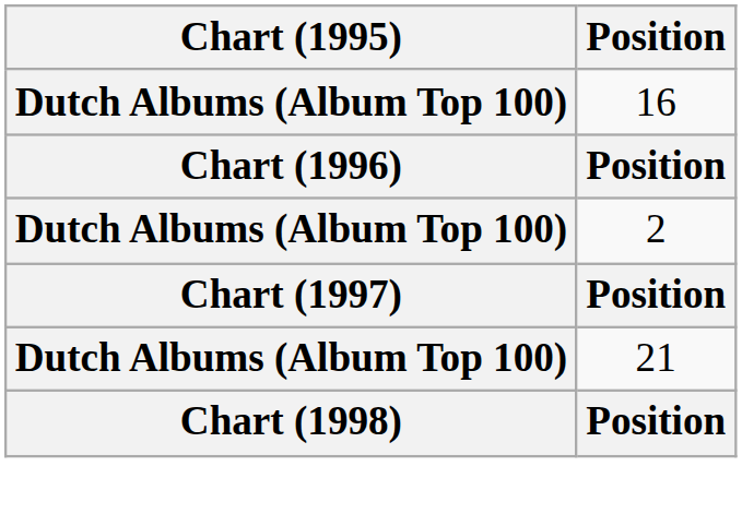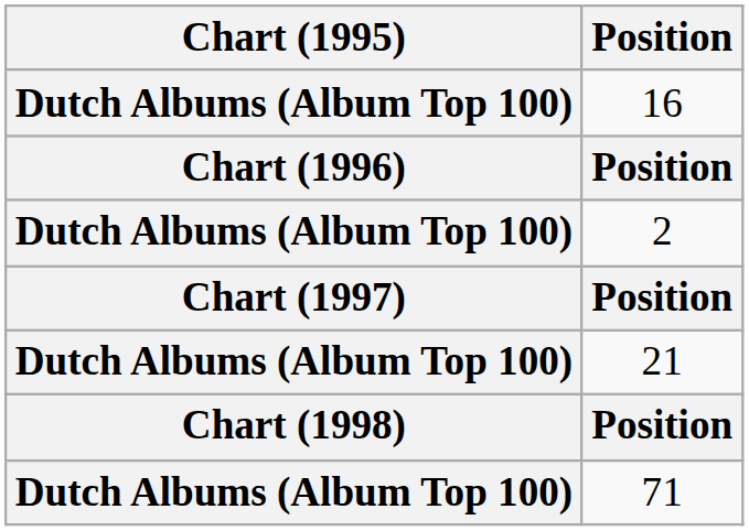+ row: Dutch Albums (Album Top 100) | 71
